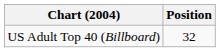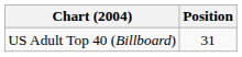US Adult Top 40 (Billboard) | Position: 32 -> 31
